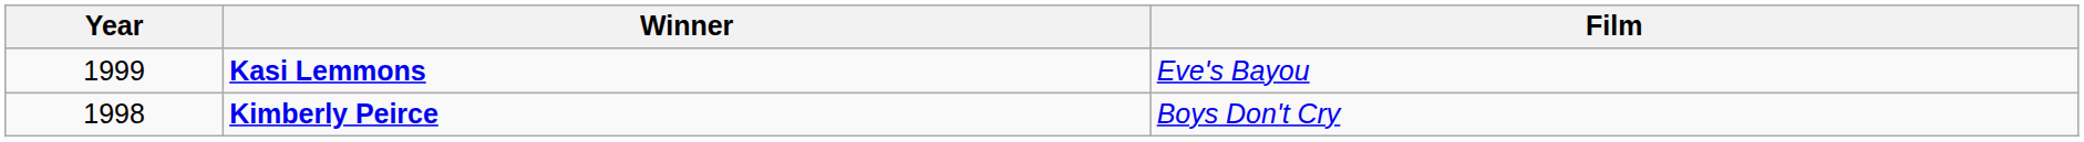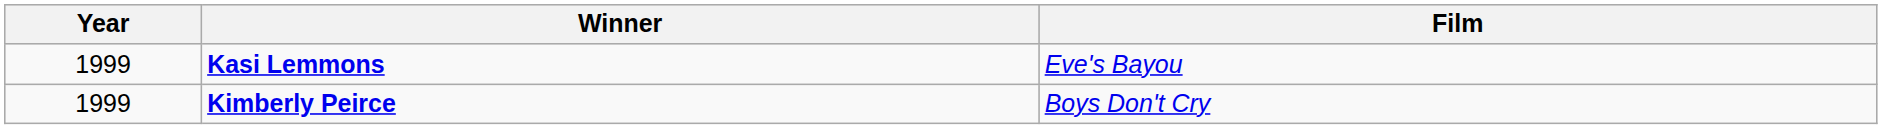Kimberly Peirce | Year: 1998 -> 1999
